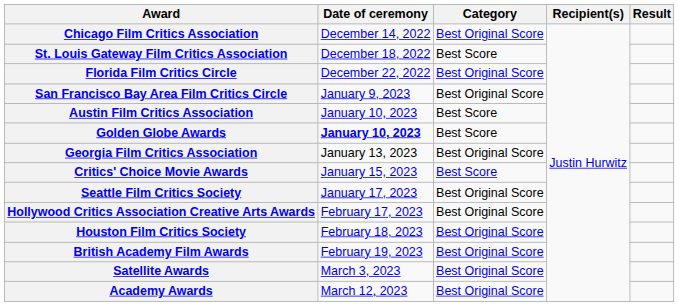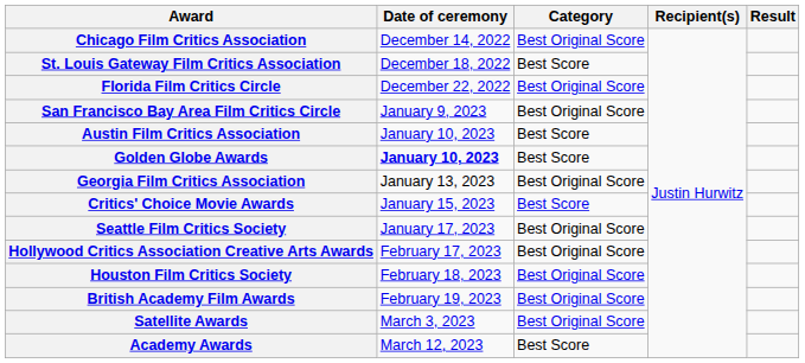Academy Awards | Category: Best Original Score -> Best Score
